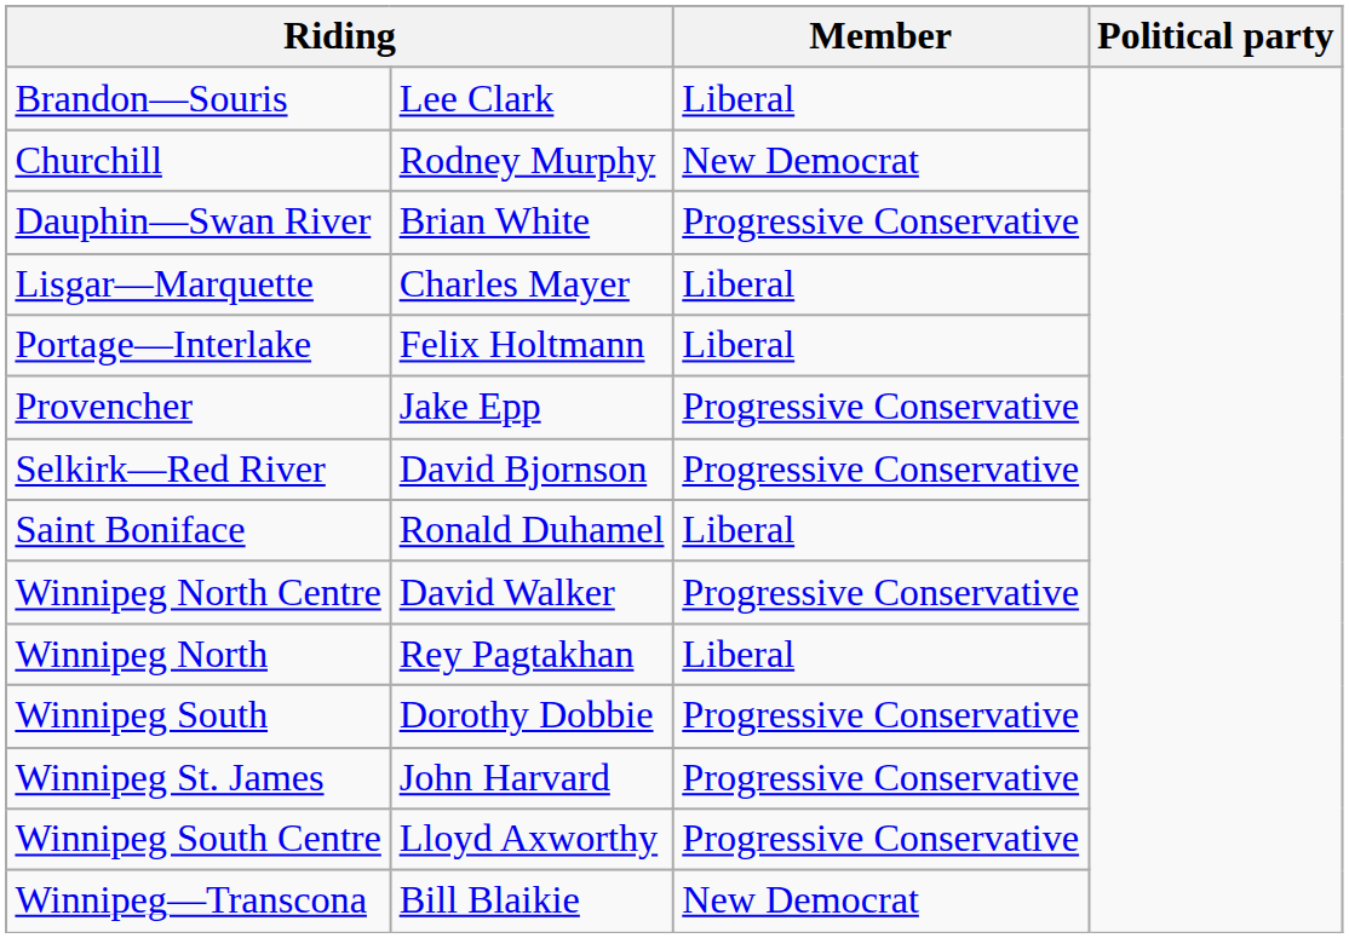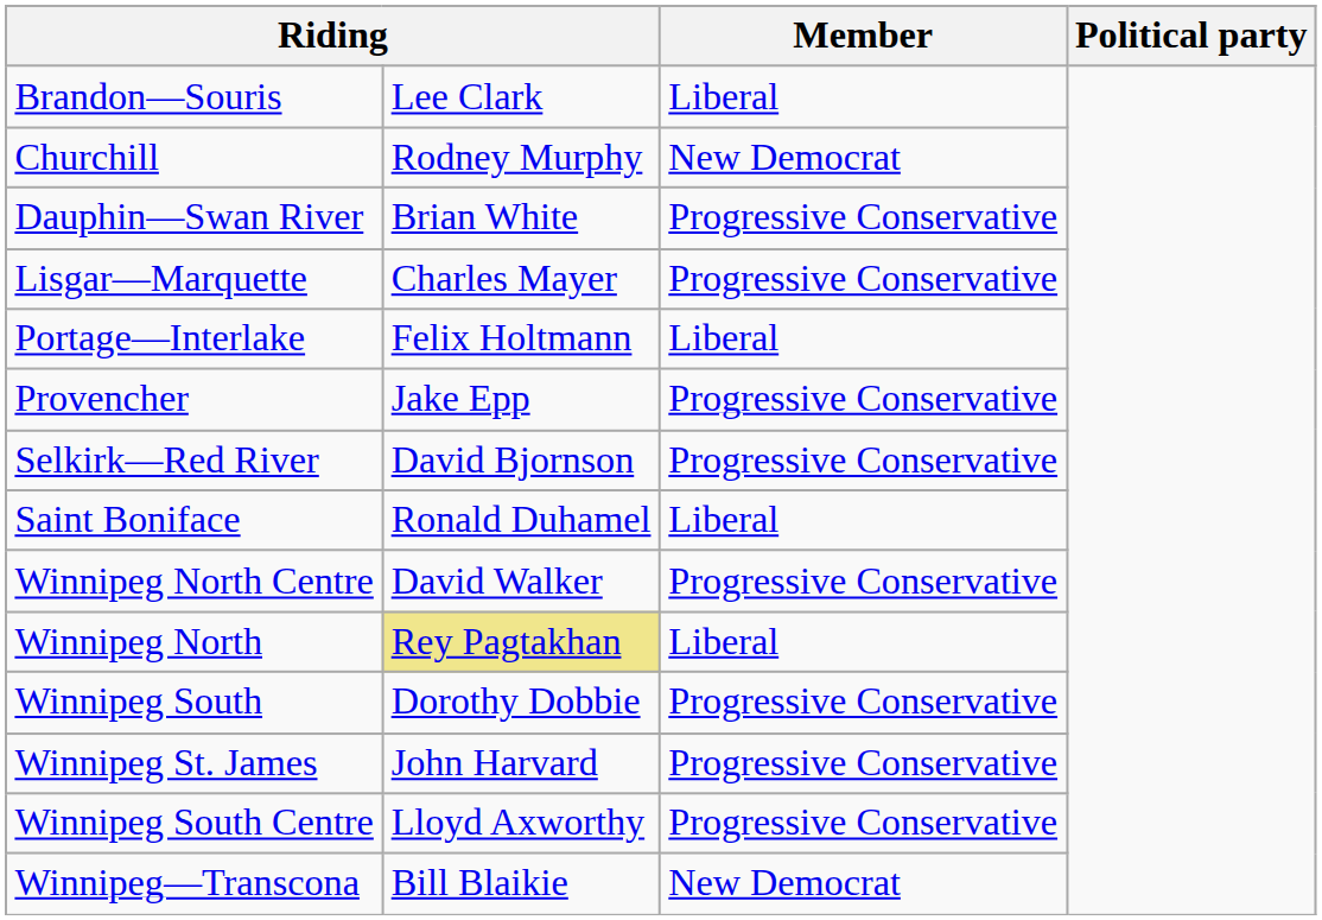Lisgar—Marquette | Member: Liberal -> Progressive Conservative
Winnipeg North | column 2: no background -> khaki background
